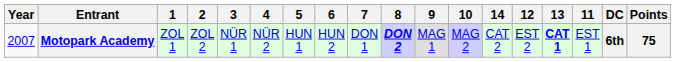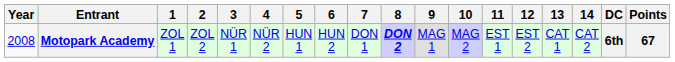columns swapped: 11 <-> 14
Motopark Academy | Year: 2007 -> 2008
Motopark Academy | 13: bold -> normal
Motopark Academy | Points: 75 -> 67
